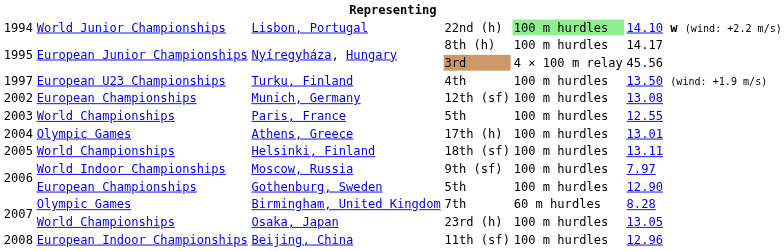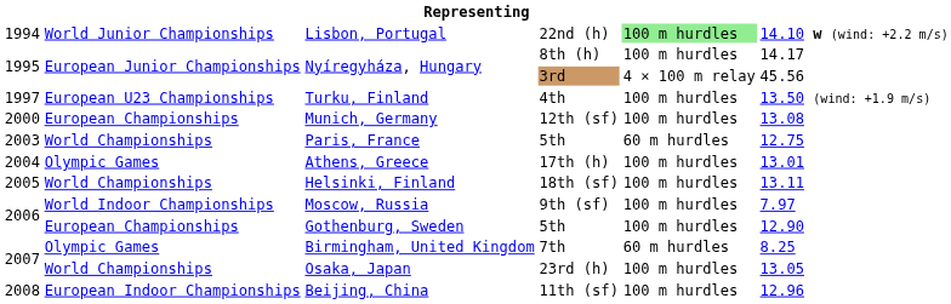Munich, Germany | column 1: 2002 -> 2000
Paris, France | column 5: 100 m hurdles -> 60 m hurdles
Paris, France | column 6: 12.55 -> 12.75
Birmingham, United Kingdom | column 6: 8.28 -> 8.25
